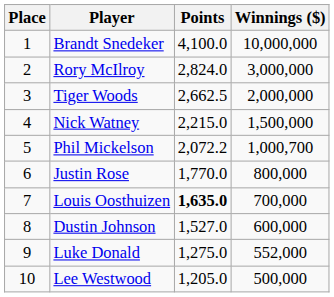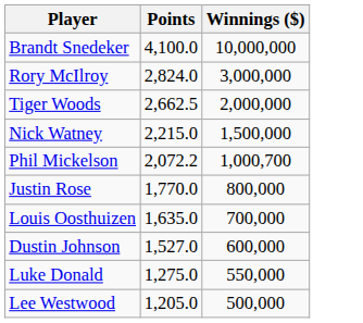- column: Place | 1 | 2 | 3 | 4 | 5 | 6 | 7 | 8 | 9 | 10
Louis Oosthuizen | Points: bold -> normal
Luke Donald | Winnings ($): 552,000 -> 550,000
